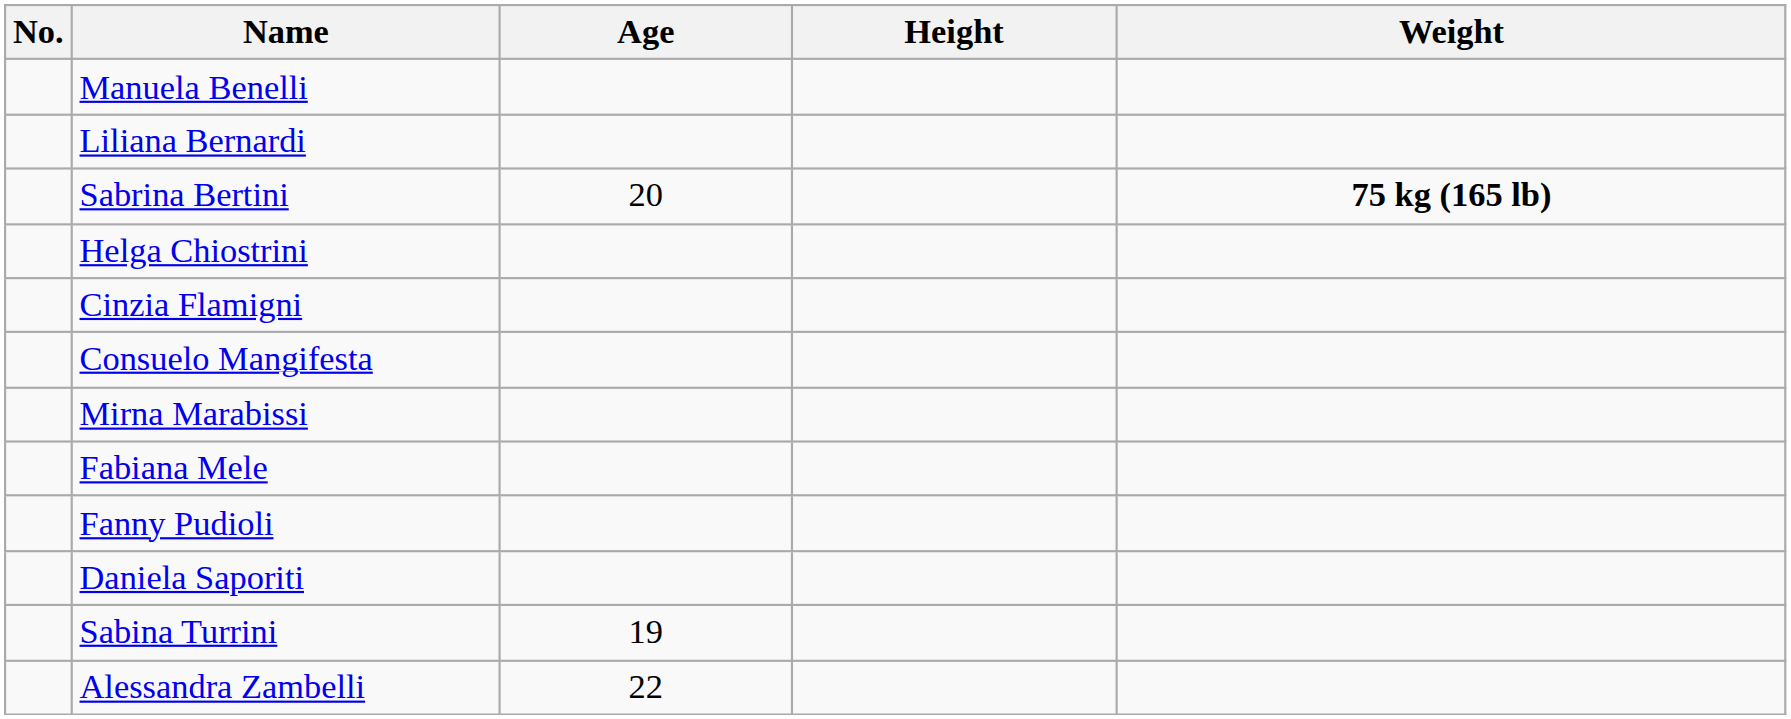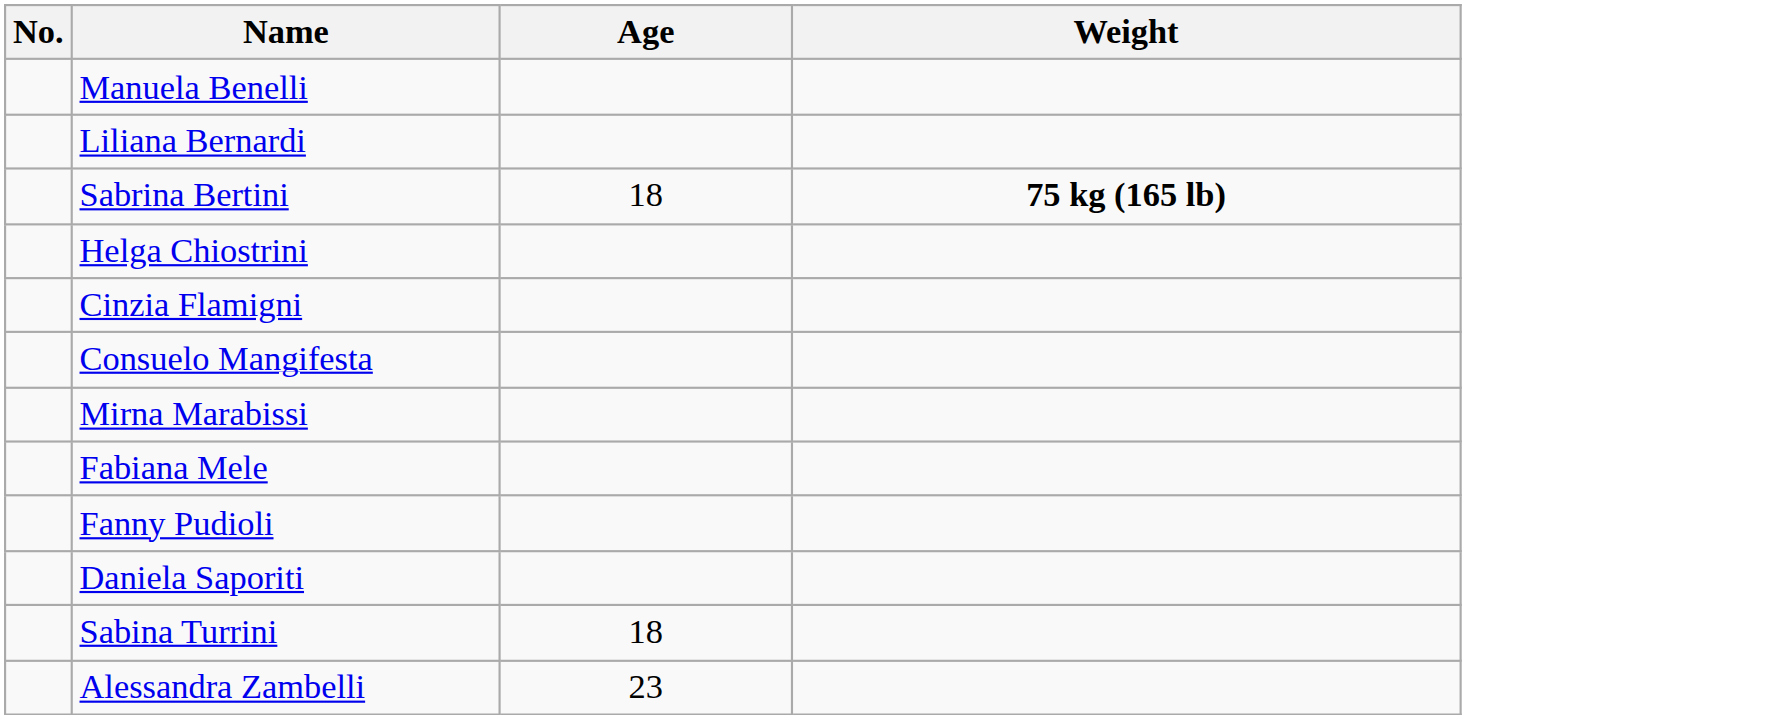- column: Height
Sabrina Bertini | Age: 20 -> 18
Sabina Turrini | Age: 19 -> 18
Alessandra Zambelli | Age: 22 -> 23
